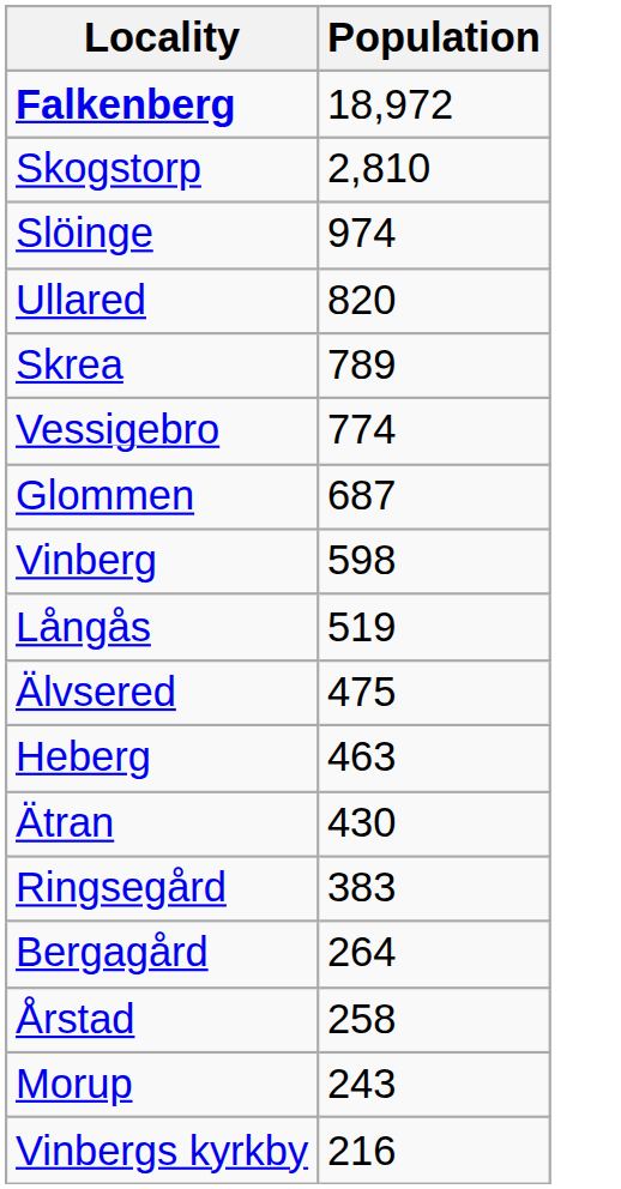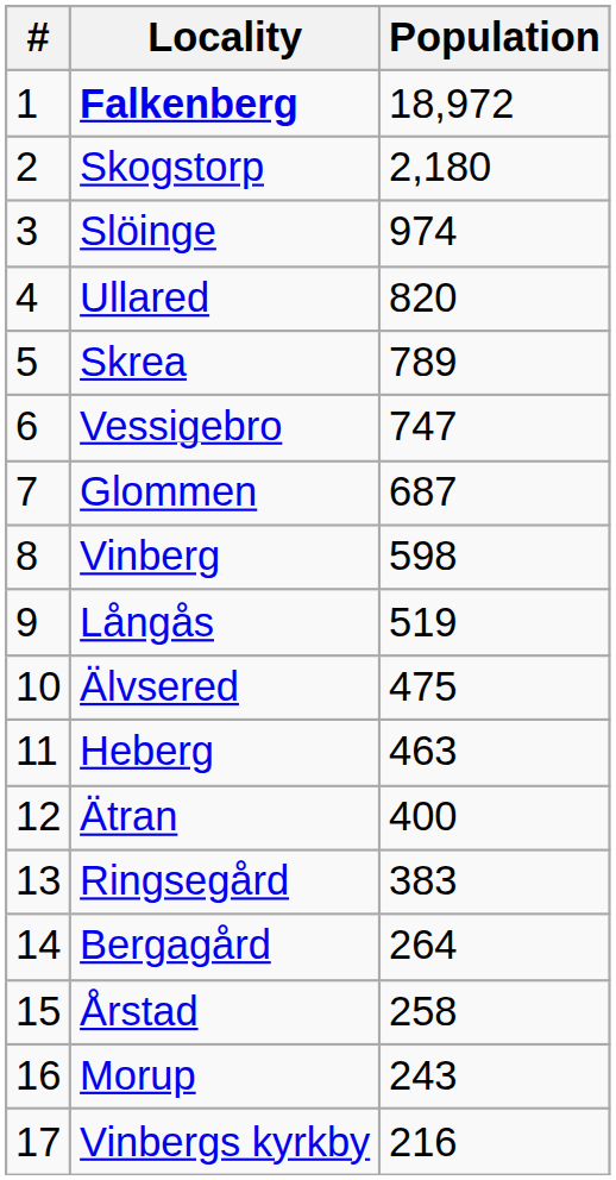+ column: # | 1 | 2 | 3 | 4 | 5 | 6 | 7 | 8 | 9 | 10 | 11 | 12 | 13 | 14 | 15 | 16 | 17
Skogstorp | Population: 2,810 -> 2,180
Vessigebro | Population: 774 -> 747
Ätran | Population: 430 -> 400
